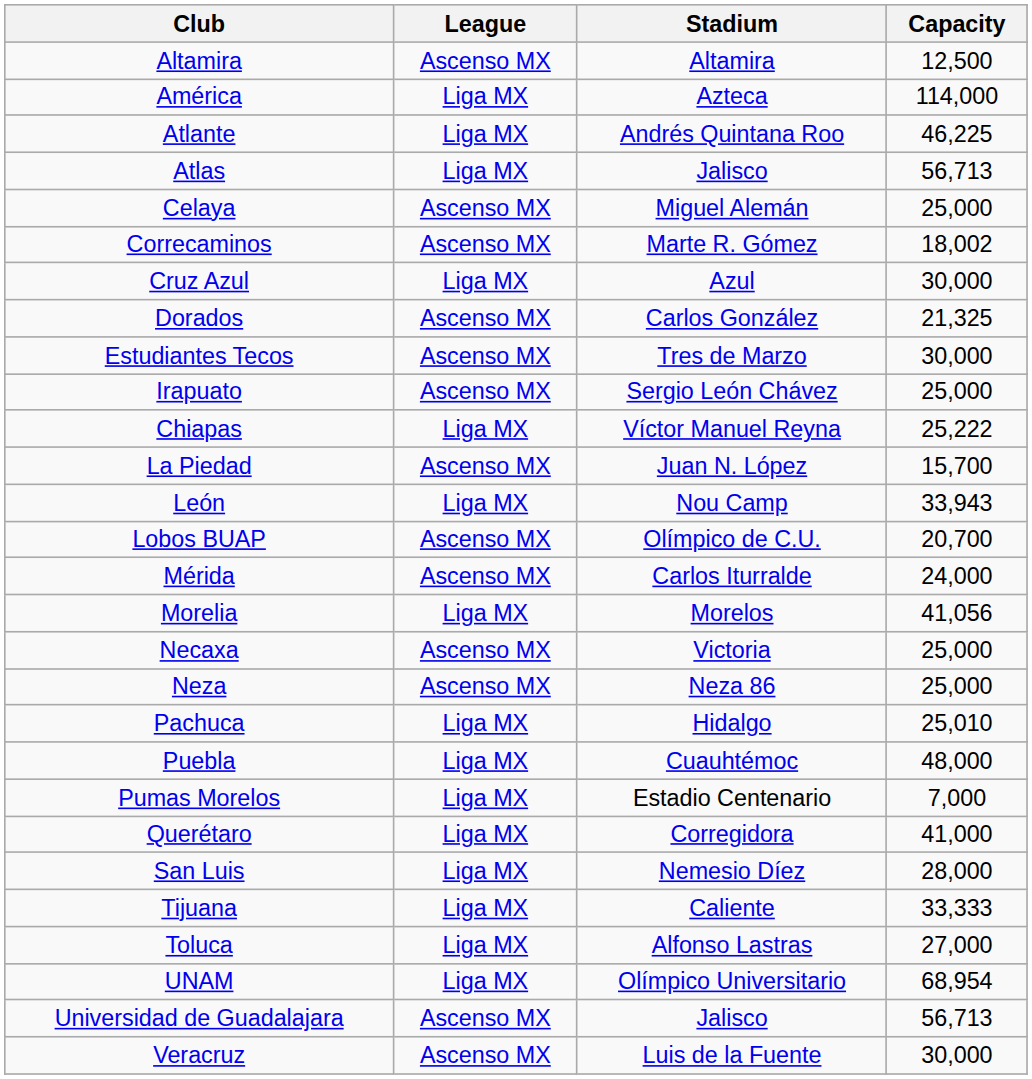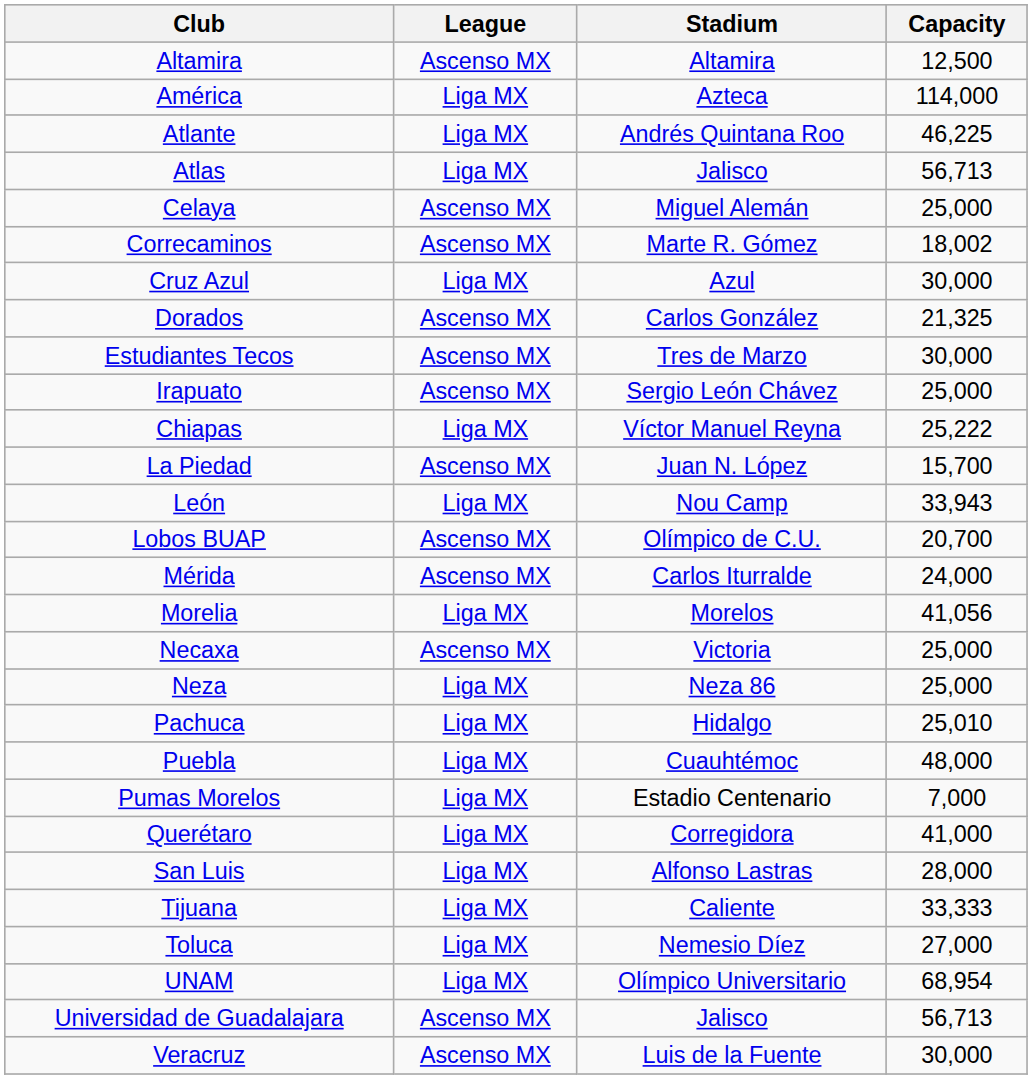Neza | League: Ascenso MX -> Liga MX
San Luis | Stadium: Nemesio Díez -> Alfonso Lastras
Toluca | Stadium: Alfonso Lastras -> Nemesio Díez
